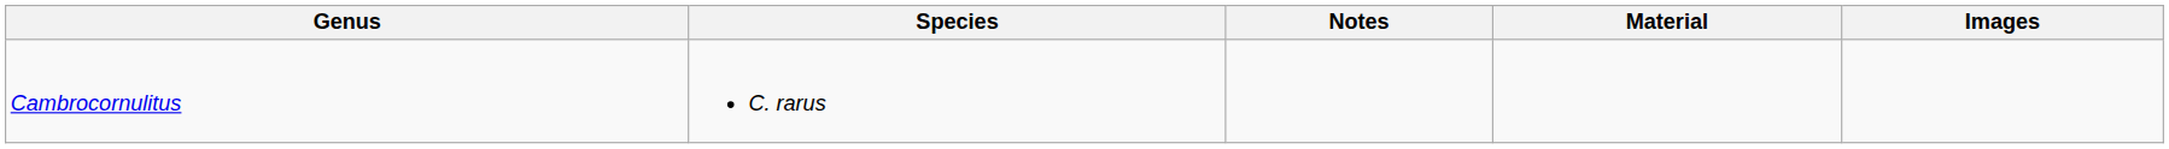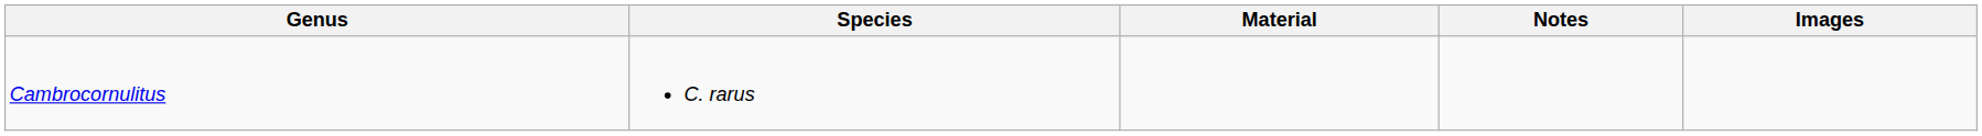columns swapped: Material <-> Notes
